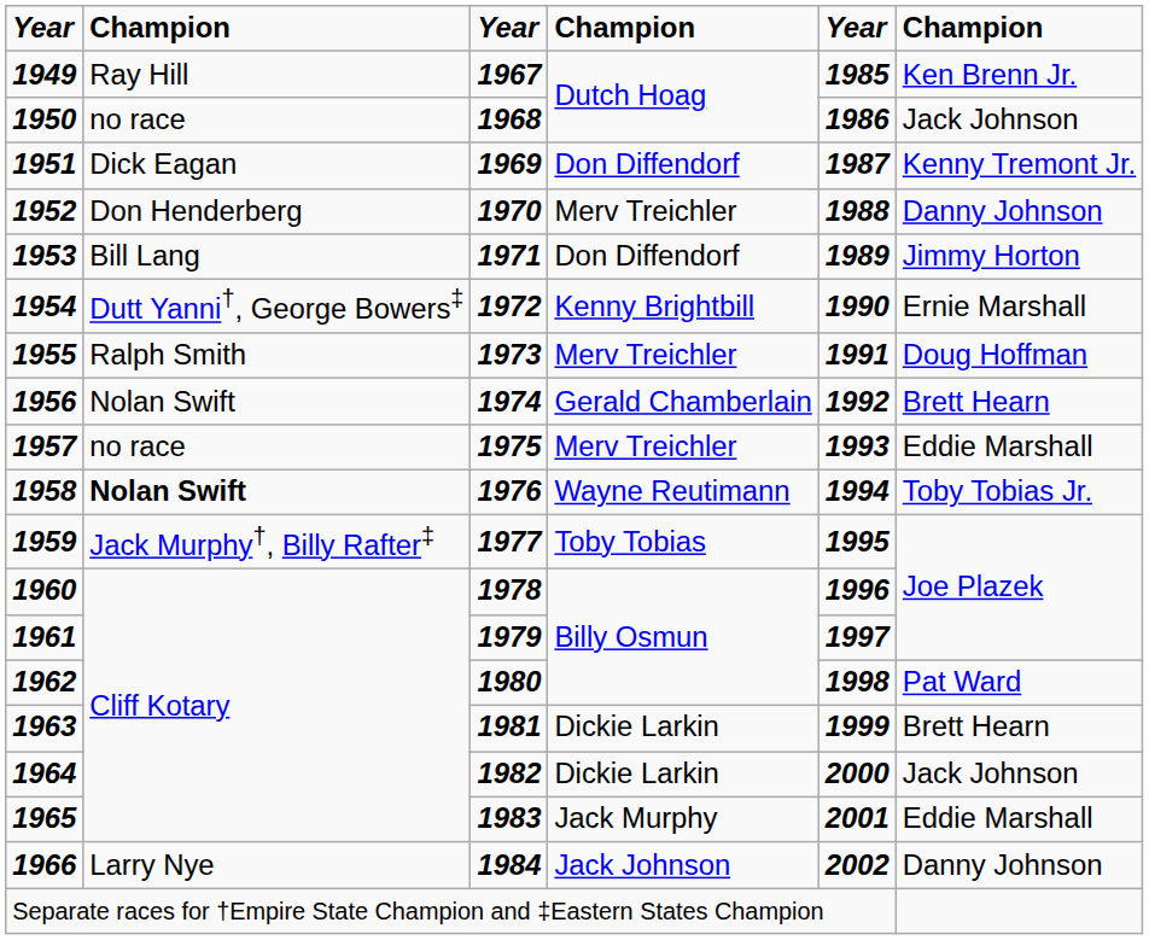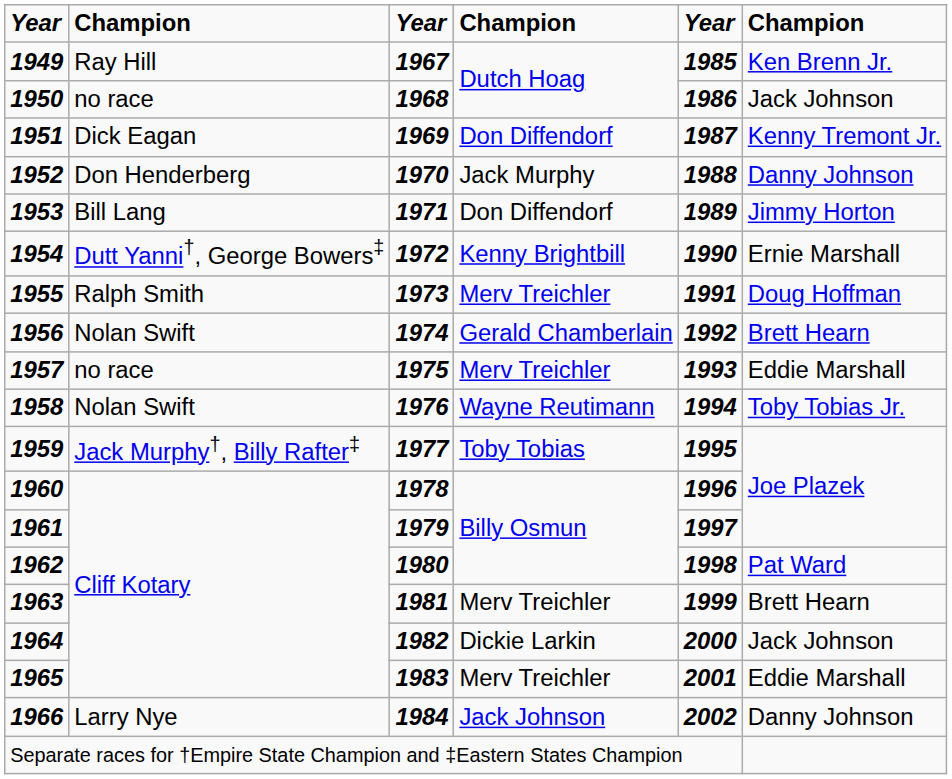1952 | column 4: Merv Treichler -> Jack Murphy
1958 | column 2: bold -> normal
1963 | column 4: Dickie Larkin -> Merv Treichler
1965 | column 4: Jack Murphy -> Merv Treichler
